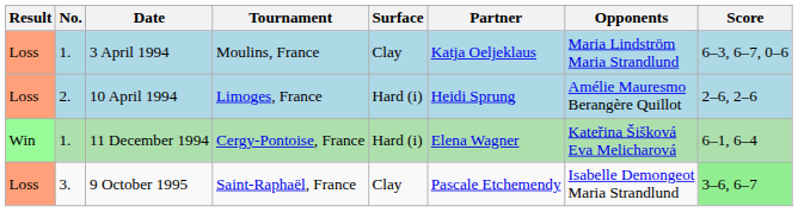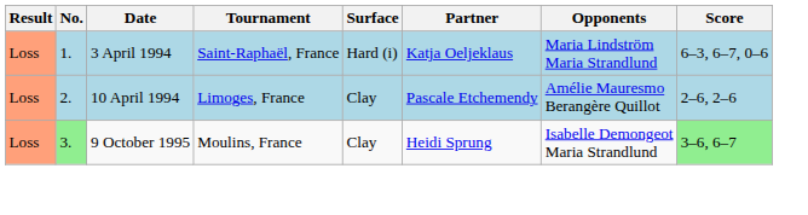3 April 1994 | Tournament: Moulins, France -> Saint-Raphaël, France
3 April 1994 | Surface: Clay -> Hard (i)
10 April 1994 | Surface: Hard (i) -> Clay
10 April 1994 | Partner: Heidi Sprung -> Pascale Etchemendy
- row: Win | 1. | 11 December 1994 | Cergy-Pontoise, France | Hard (i) | Elena Wagner | Kateřina Šišková Eva Melicharová | 6–1, 6–4
9 October 1995 | No.: no background -> lightgreen background
9 October 1995 | Tournament: Saint-Raphaël, France -> Moulins, France
9 October 1995 | Partner: Pascale Etchemendy -> Heidi Sprung
